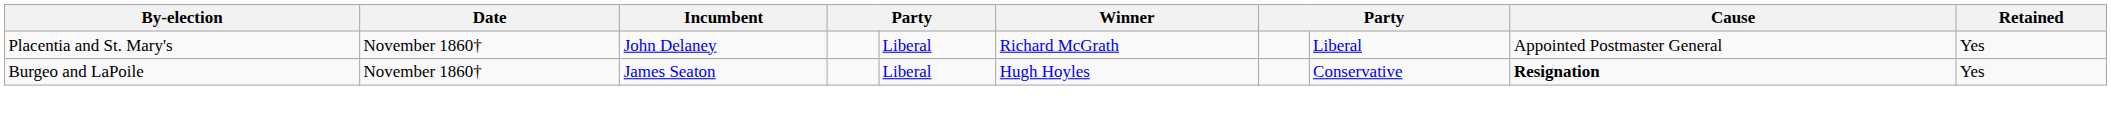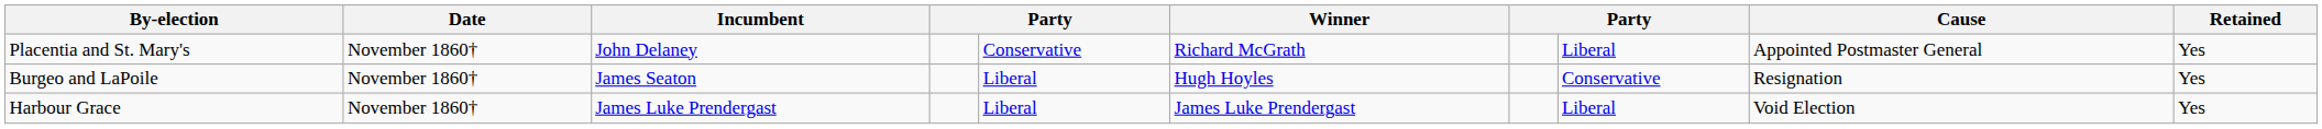Placentia and St. Mary's | column 5: Liberal -> Conservative
Burgeo and LaPoile | Cause: bold -> normal
+ row: Harbour Grace | November 1860† | James Luke Prendergast | Liberal | James Luke Prendergast | Liberal | Void Election | Yes
